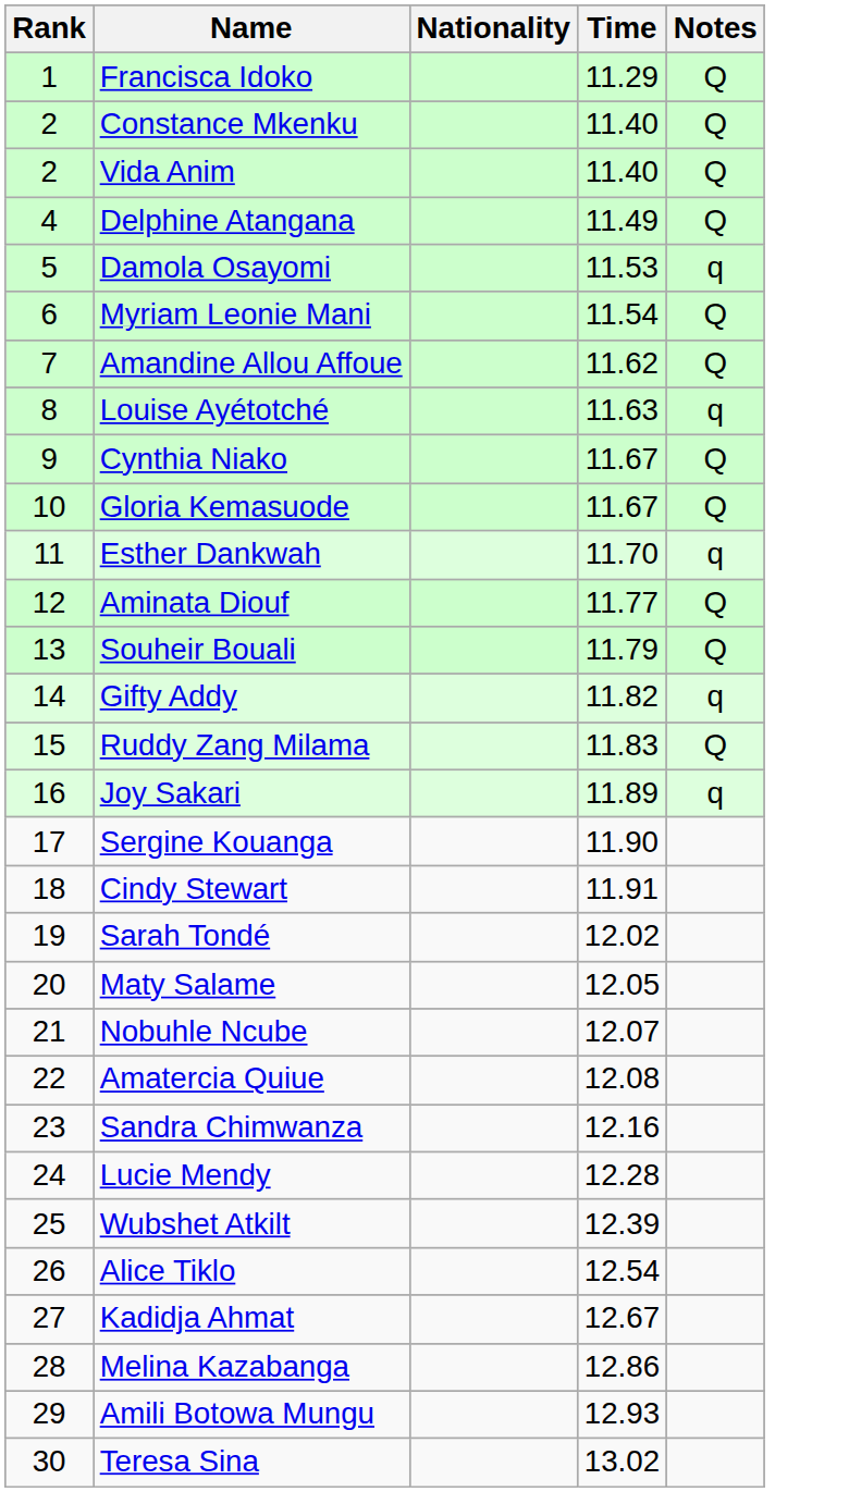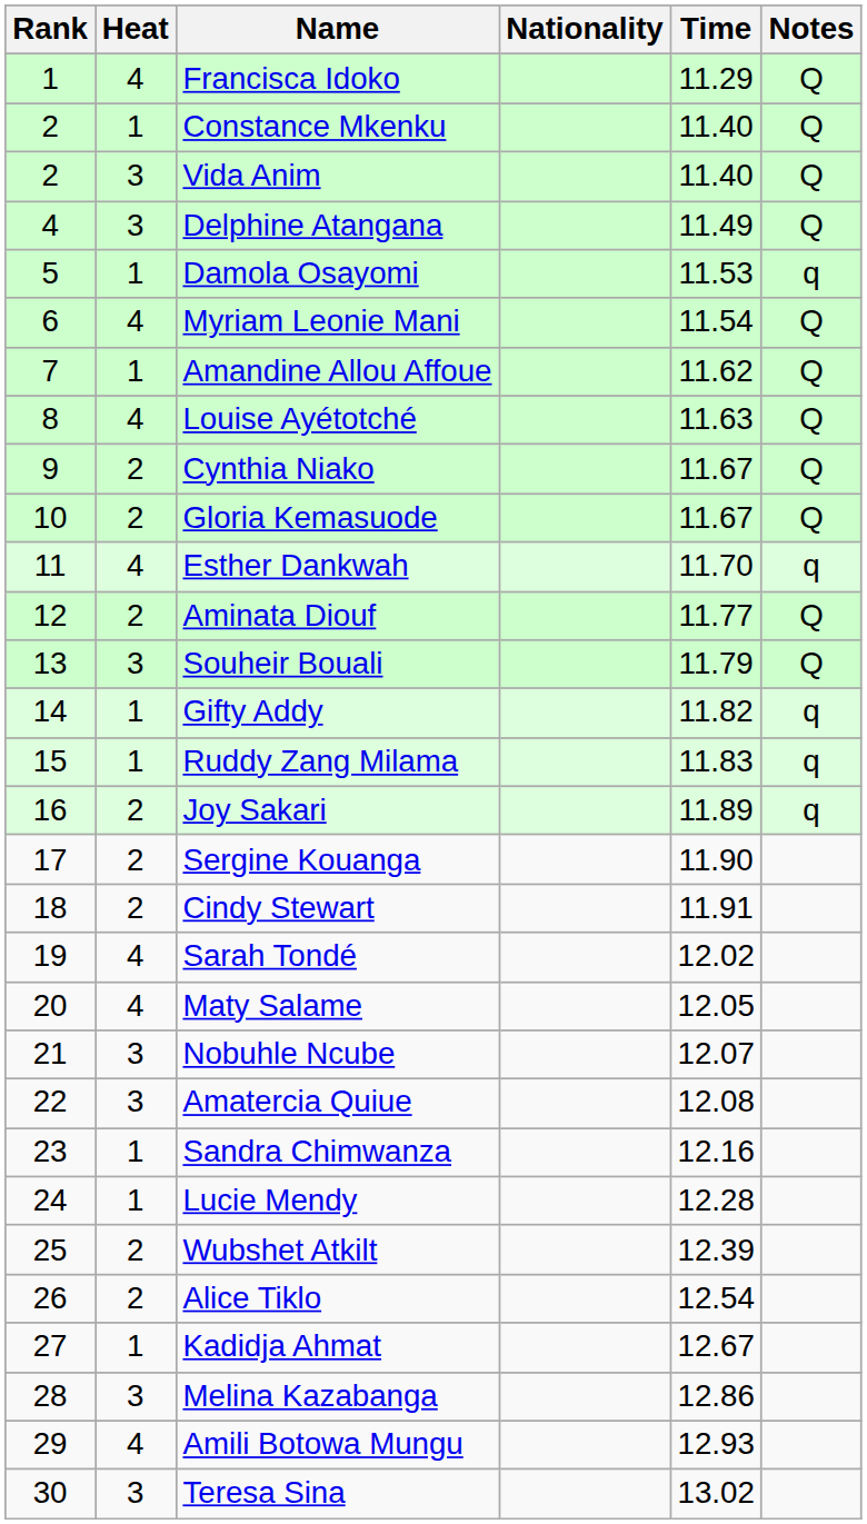+ column: Heat | 4 | 1 | 3 | 3 | 1 | 4 | 1 | 4 | 2 | 2 | 4 | 2 | 3 | 1 | 1 | 2 | 2 | 2 | 4 | 4 | 3 | 3 | 1 | 1 | 2 | 2 | 1 | 3 | 4 | 3
Louise Ayétotché | Notes: q -> Q
Ruddy Zang Milama | Notes: Q -> q
